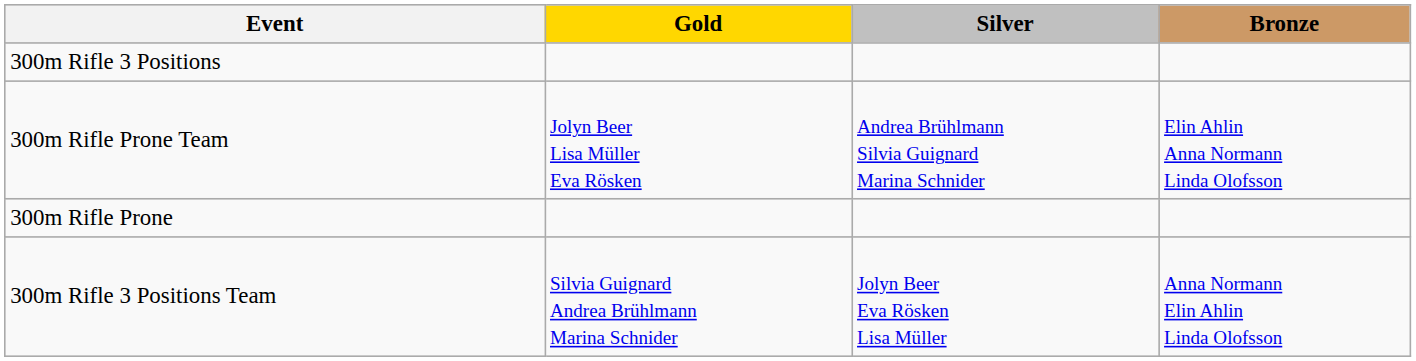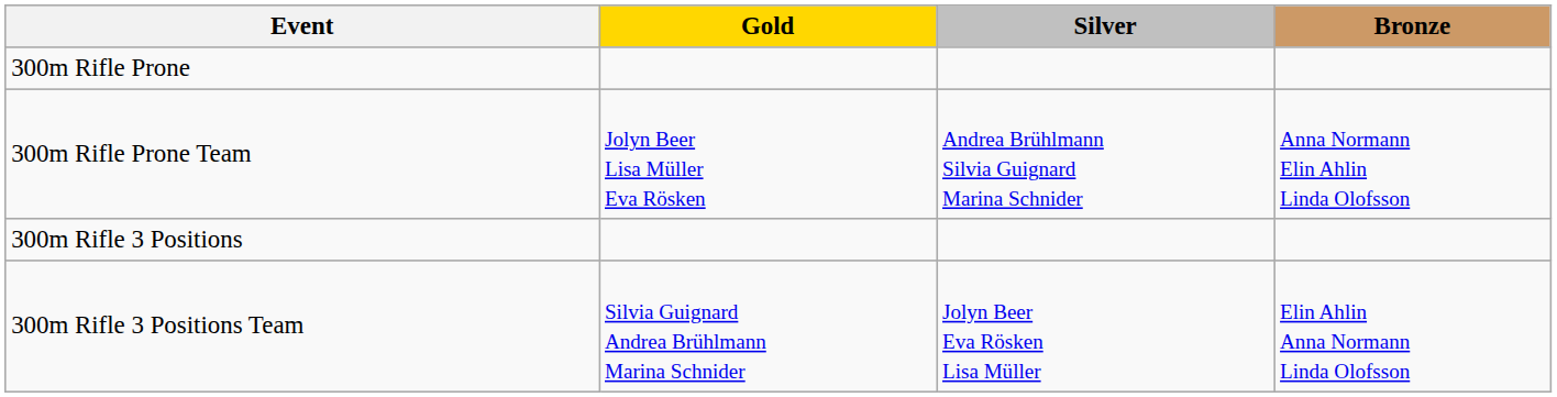rows swapped: 300m Rifle Prone <-> 300m Rifle 3 Positions
300m Rifle Prone Team | Bronze: Elin Ahlin Anna Normann Linda Olofsson -> Anna Normann Elin Ahlin Linda Olofsson
300m Rifle 3 Positions Team | Bronze: Anna Normann Elin Ahlin Linda Olofsson -> Elin Ahlin Anna Normann Linda Olofsson
